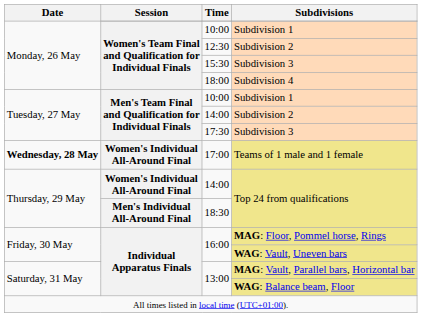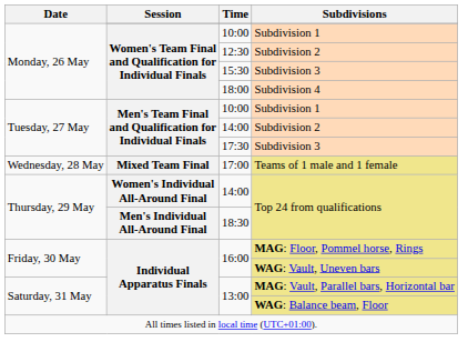17:00 | Date: bold -> normal
17:00 | Session: Women's Individual All-Around Final -> Mixed Team Final
